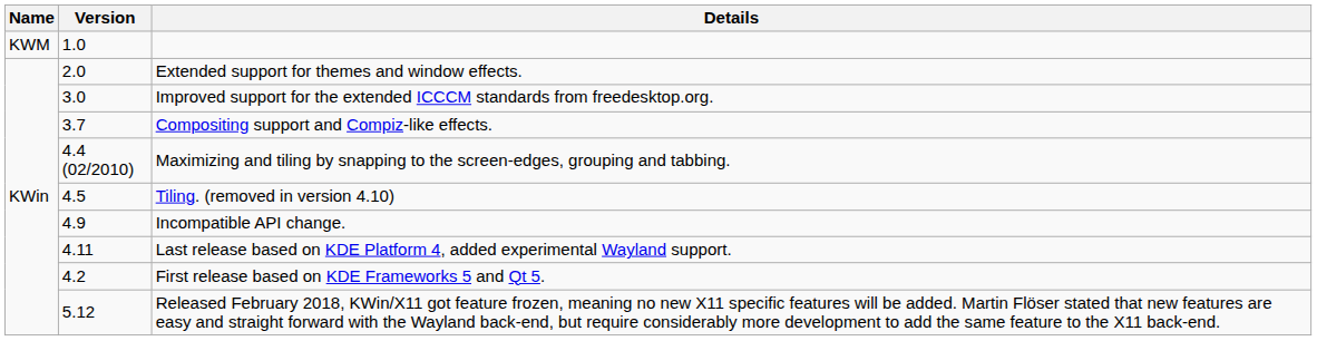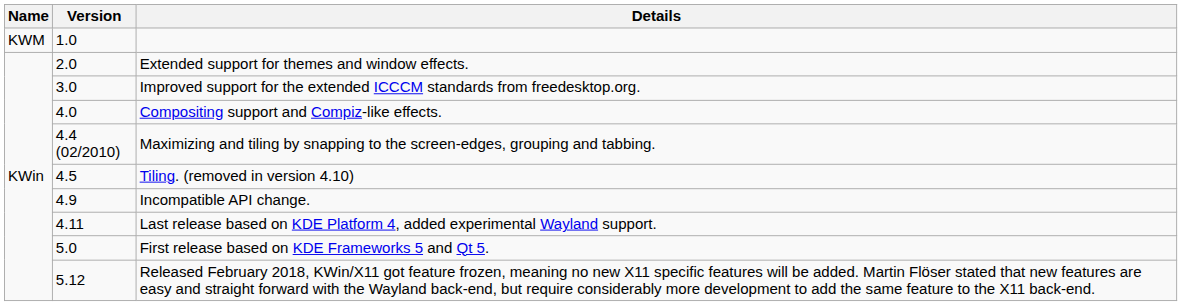Compositing support and Compiz-like effects. | Version: 3.7 -> 4.0
First release based on KDE Frameworks 5 and Qt 5. | Version: 4.2 -> 5.0
